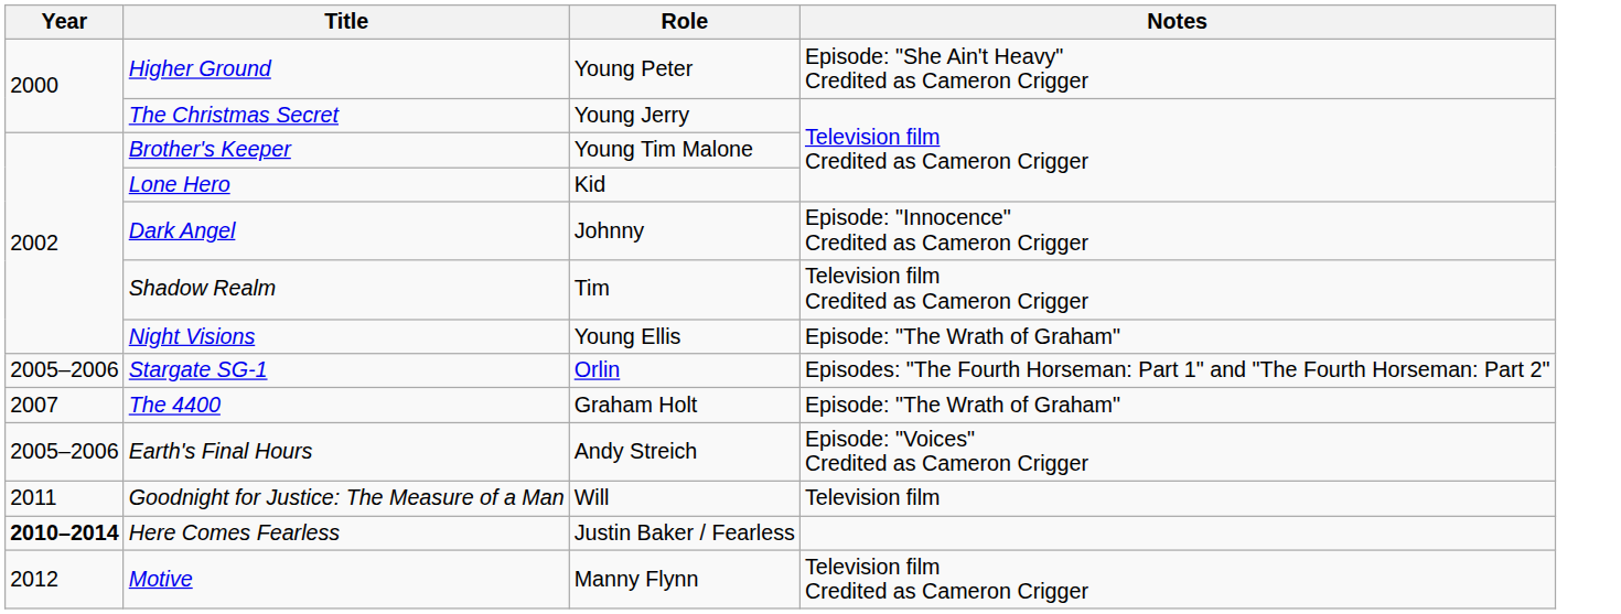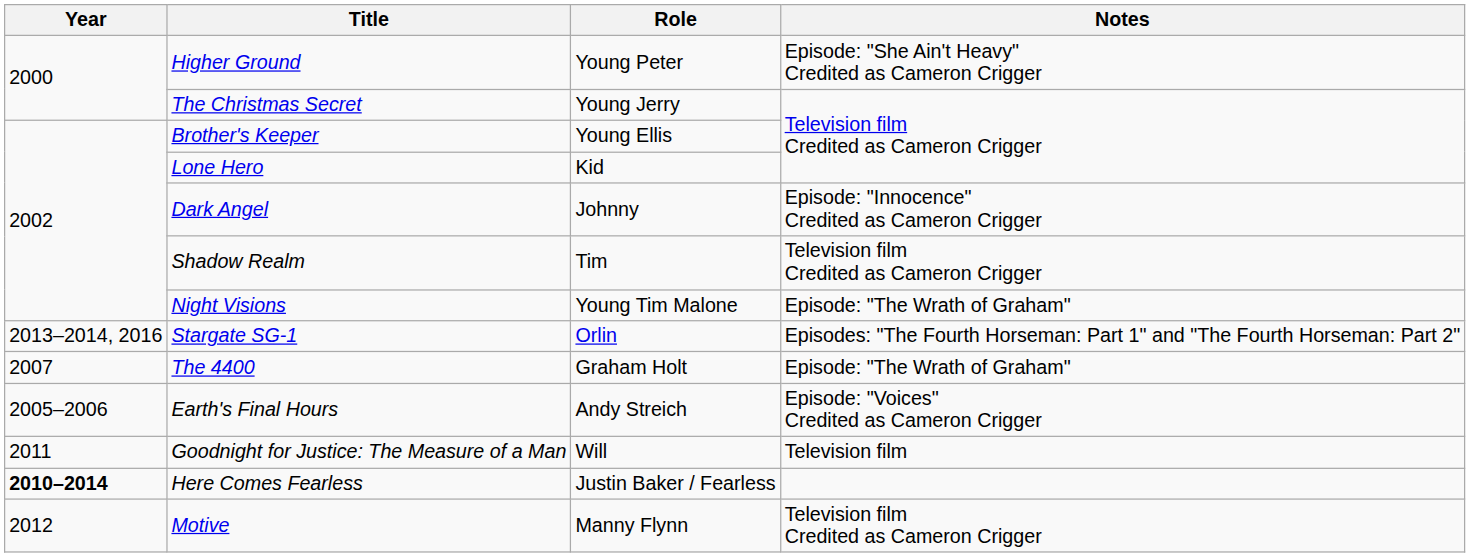Brother's Keeper | Role: Young Tim Malone -> Young Ellis
Night Visions | Role: Young Ellis -> Young Tim Malone
Stargate SG-1 | Year: 2005–2006 -> 2013–2014, 2016
